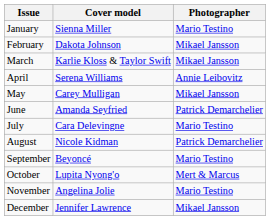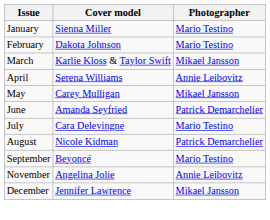February | Photographer: Mikael Jansson -> Mario Testino
- row: October | Lupita Nyong'o | Mert & Marcus
November | Photographer: Mario Testino -> Annie Leibovitz
